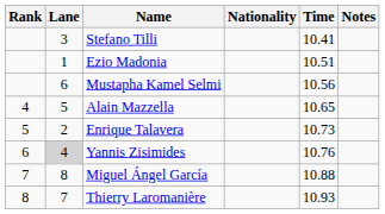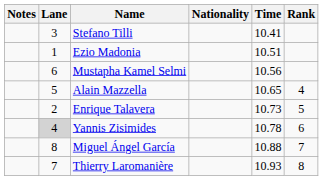columns swapped: Rank <-> Notes
Yannis Zisimides | Time: 10.76 -> 10.78
